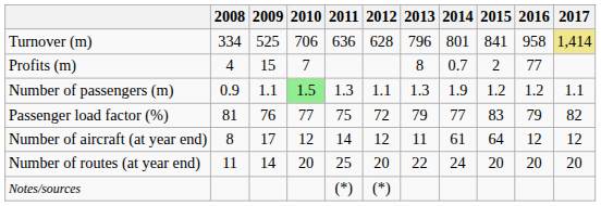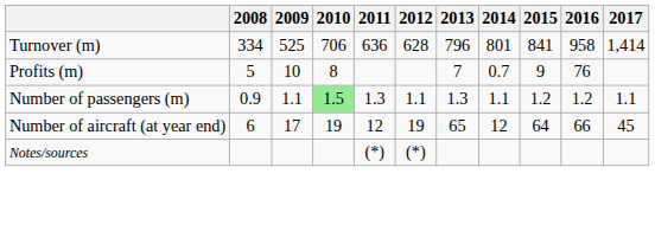Turnover (m) | 2017: khaki background -> no background
Profits (m) | 2008: 4 -> 5
Profits (m) | 2009: 15 -> 10
Profits (m) | 2010: 7 -> 8
Profits (m) | 2013: 8 -> 7
Profits (m) | 2015: 2 -> 9
Profits (m) | 2016: 77 -> 76
Number of passengers (m) | 2014: 1.9 -> 1.1
- row: Passenger load factor (%) | 81 | 76 | 77 | 75 | 72 | 79 | 77 | 83 | 79 | 82
Number of aircraft (at year end) | 2008: 8 -> 6
Number of aircraft (at year end) | 2010: 12 -> 19
Number of aircraft (at year end) | 2011: 14 -> 12
Number of aircraft (at year end) | 2012: 12 -> 19
Number of aircraft (at year end) | 2013: 11 -> 65
Number of aircraft (at year end) | 2014: 61 -> 12
Number of aircraft (at year end) | 2016: 12 -> 66
Number of aircraft (at year end) | 2017: 12 -> 45
- row: Number of routes (at year end) | 11 | 14 | 20 | 25 | 20 | 22 | 24 | 20 | 20 | 20
